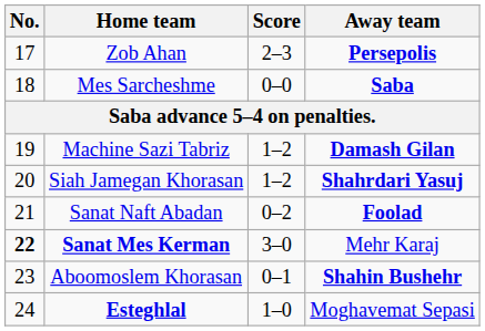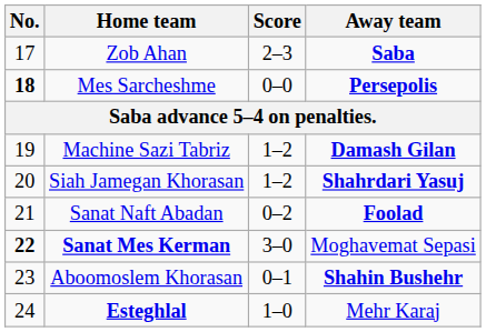Zob Ahan | Away team: Persepolis -> Saba
Mes Sarcheshme | No.: normal -> bold
Mes Sarcheshme | Away team: Saba -> Persepolis
Sanat Mes Kerman | Away team: Mehr Karaj -> Moghavemat Sepasi
Esteghlal | Away team: Moghavemat Sepasi -> Mehr Karaj
